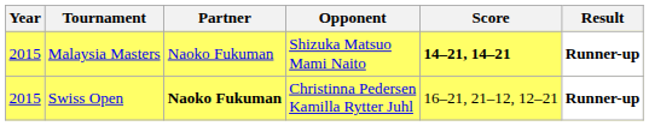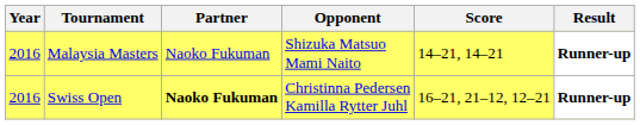Malaysia Masters | Year: 2015 -> 2016
Malaysia Masters | Score: bold -> normal
Swiss Open | Year: 2015 -> 2016
